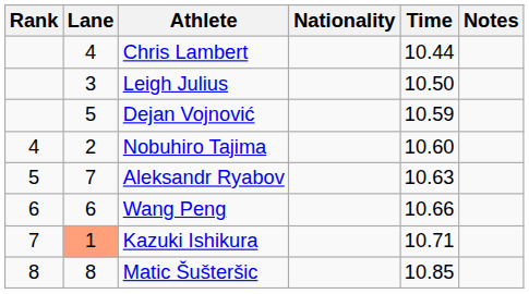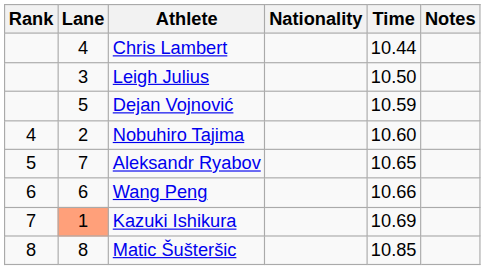Aleksandr Ryabov | Time: 10.63 -> 10.65
Kazuki Ishikura | Time: 10.71 -> 10.69
